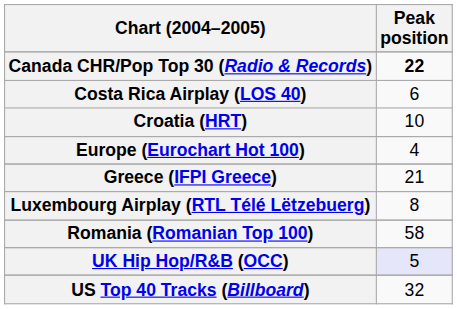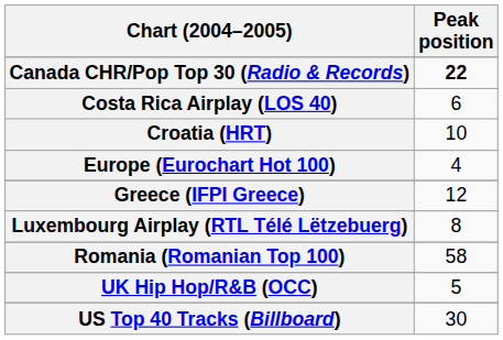Greece (IFPI Greece) | Peak position: 21 -> 12
UK Hip Hop/R&B (OCC) | Peak position: lavender background -> no background
US Top 40 Tracks (Billboard) | Peak position: 32 -> 30
